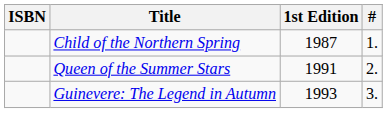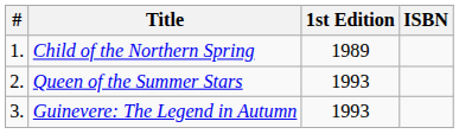columns swapped: # <-> ISBN
Child of the Northern Spring | 1st Edition: 1987 -> 1989
Queen of the Summer Stars | 1st Edition: 1991 -> 1993
